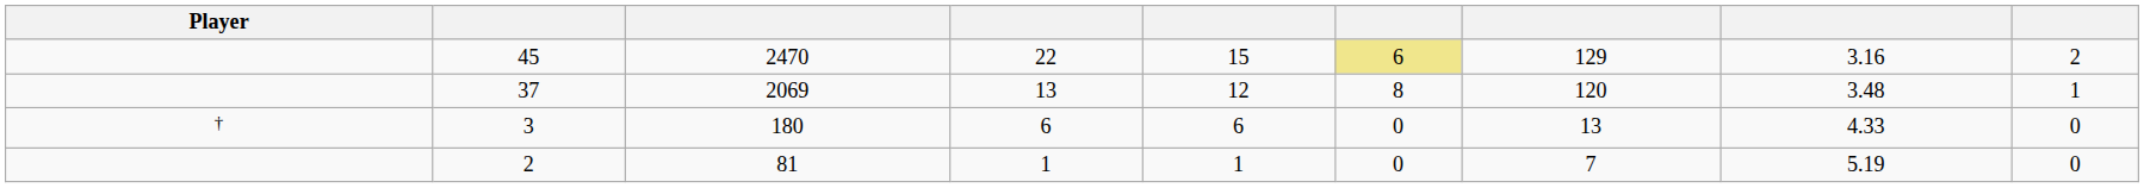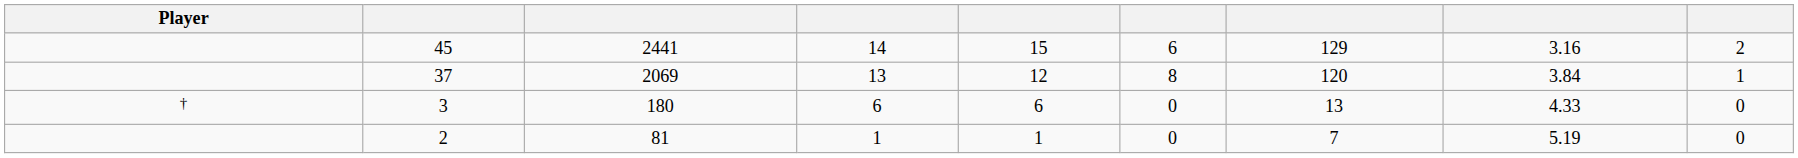45 | column 3: 2470 -> 2441
45 | column 4: 22 -> 14
45 | column 6: khaki background -> no background
37 | column 8: 3.48 -> 3.84
